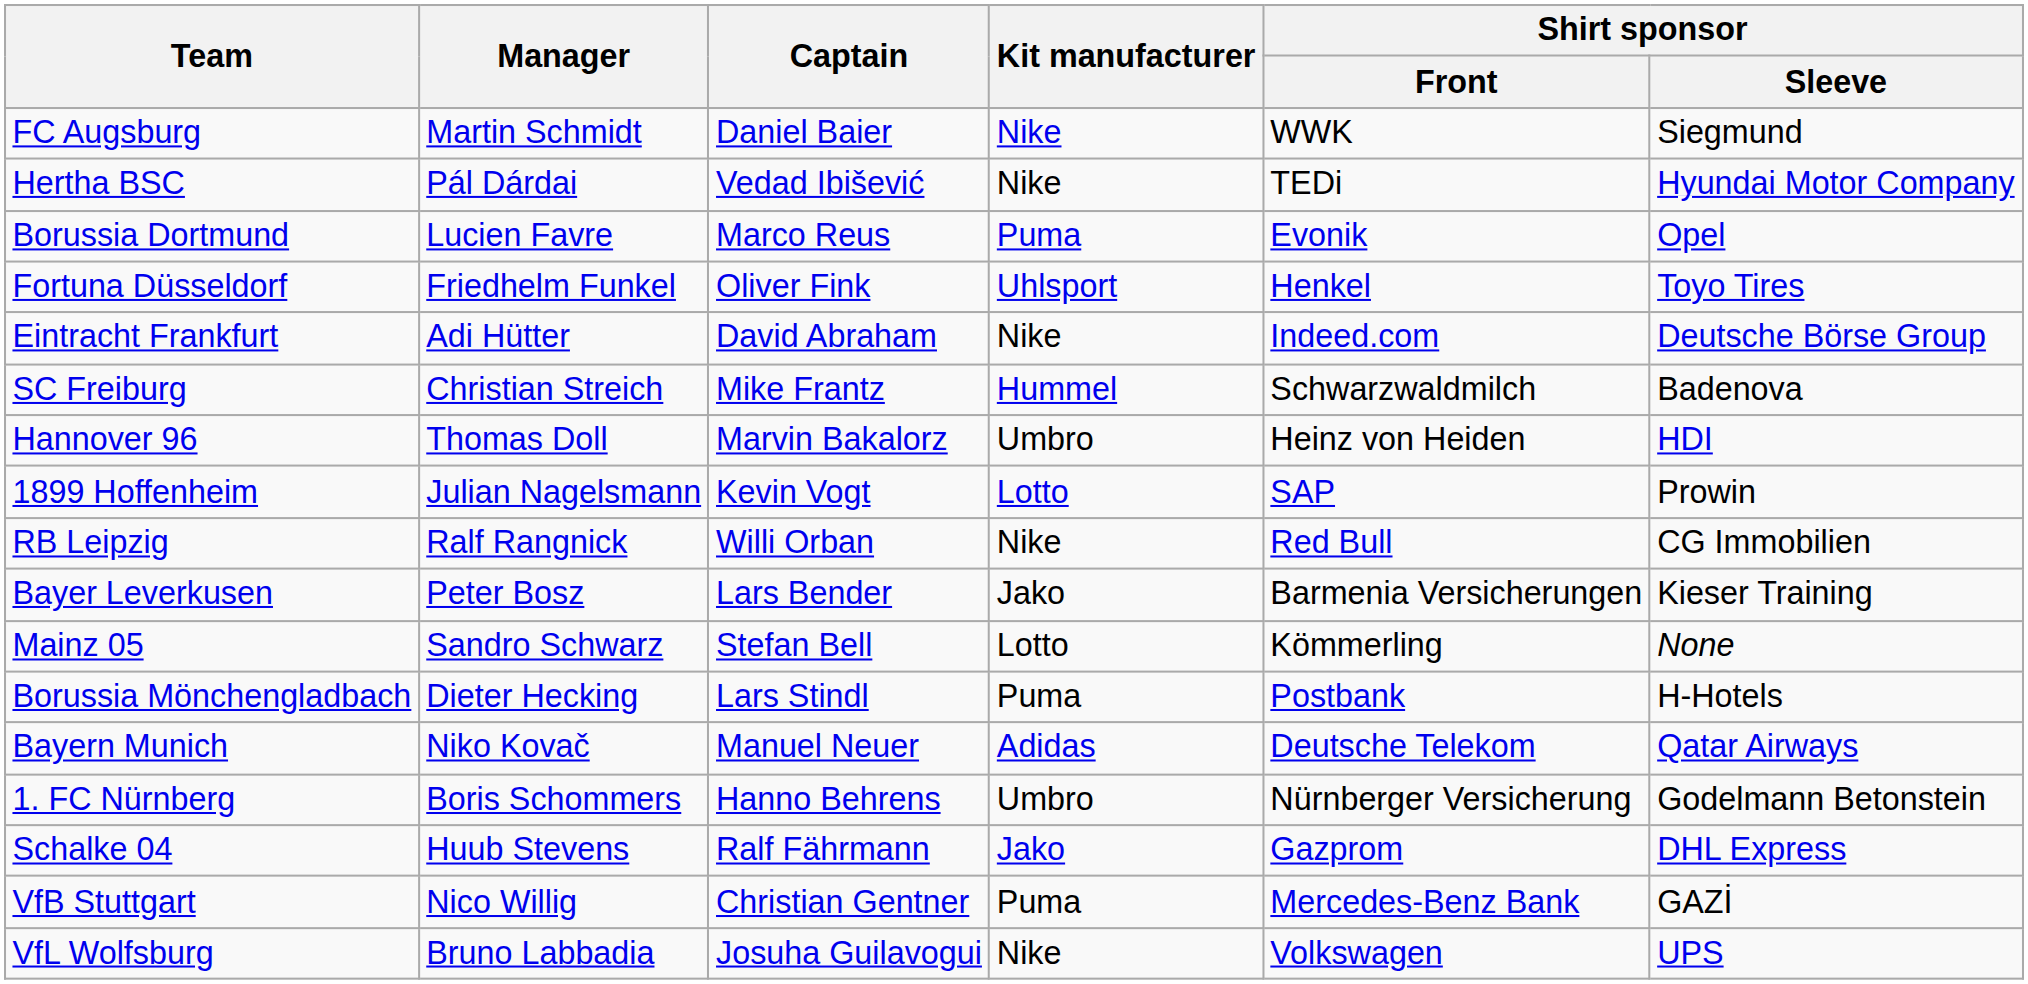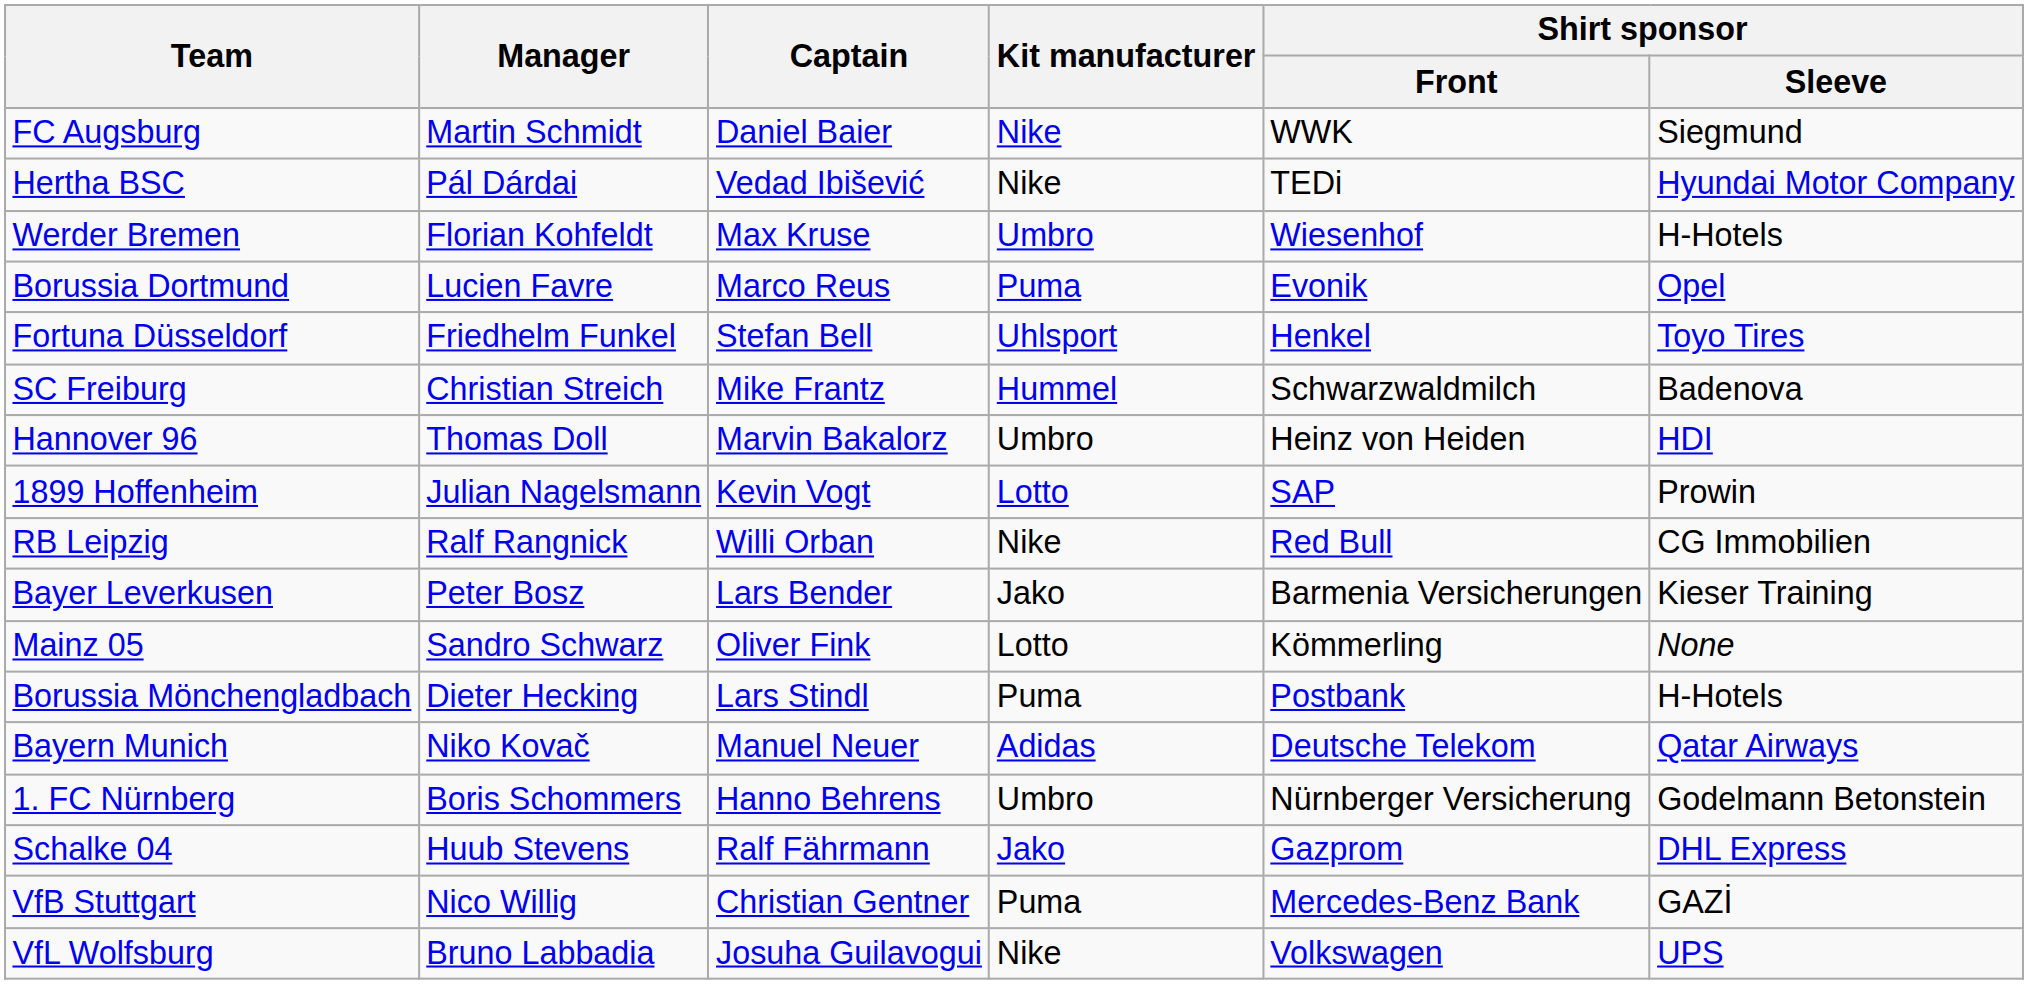+ row: Werder Bremen | Florian Kohfeldt | Max Kruse | Umbro | Wiesenhof | H-Hotels
Fortuna Düsseldorf | Captain: Oliver Fink -> Stefan Bell
- row: Eintracht Frankfurt | Adi Hütter | David Abraham | Nike | Indeed.com | Deutsche Börse Group
Mainz 05 | Captain: Stefan Bell -> Oliver Fink
